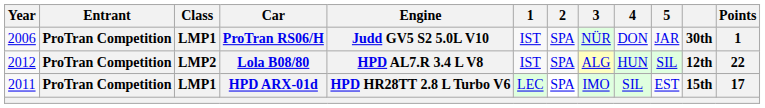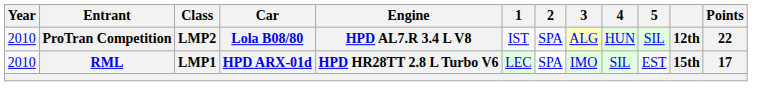- row: 2006 | ProTran Competition | LMP1 | ProTran RS06/H | Judd GV5 S2 5.0L V10 | IST | SPA | NÜR | DON | JAR | 30th | 1
Lola B08/80 | Year: 2012 -> 2010
HPD ARX-01d | Year: 2011 -> 2010
HPD ARX-01d | Entrant: ProTran Competition -> RML
